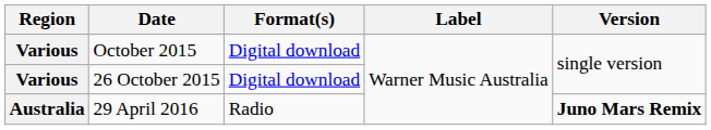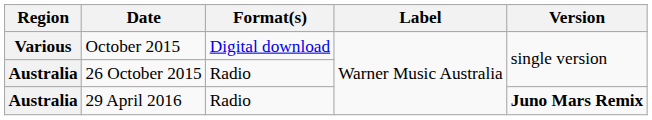26 October 2015 | Region: Various -> Australia
26 October 2015 | Format(s): Digital download -> Radio
